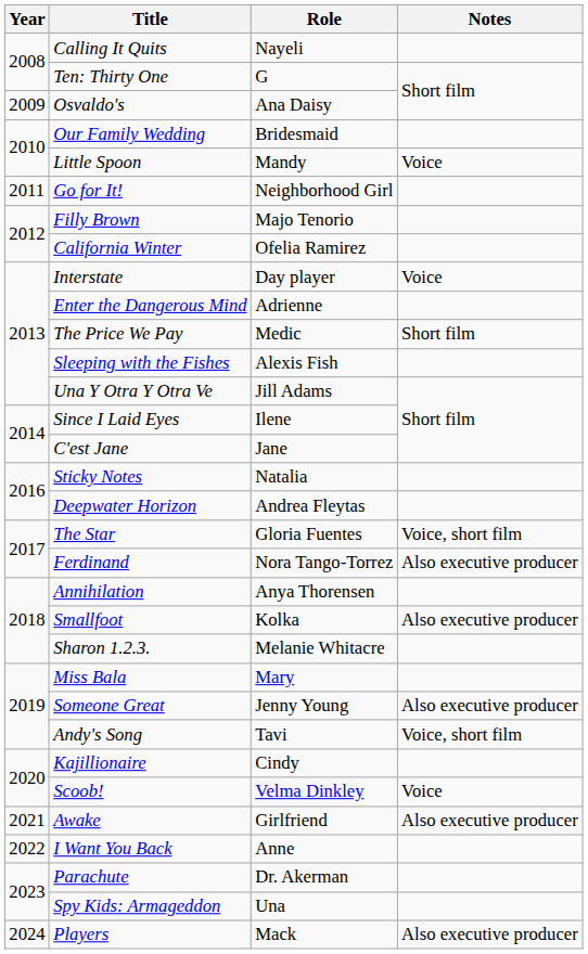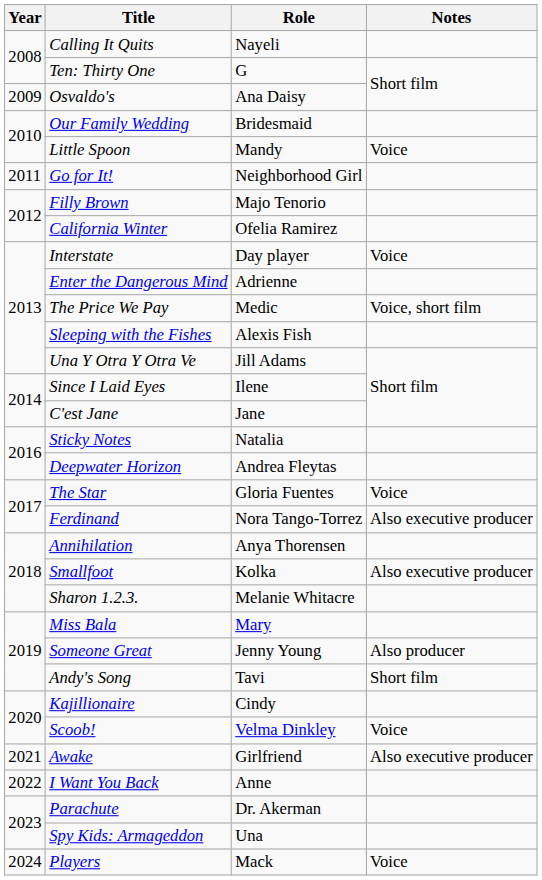The Price We Pay | Notes: Short film -> Voice, short film
The Star | Notes: Voice, short film -> Voice
Someone Great | Notes: Also executive producer -> Also producer
Andy's Song | Notes: Voice, short film -> Short film
Players | Notes: Also executive producer -> Voice
